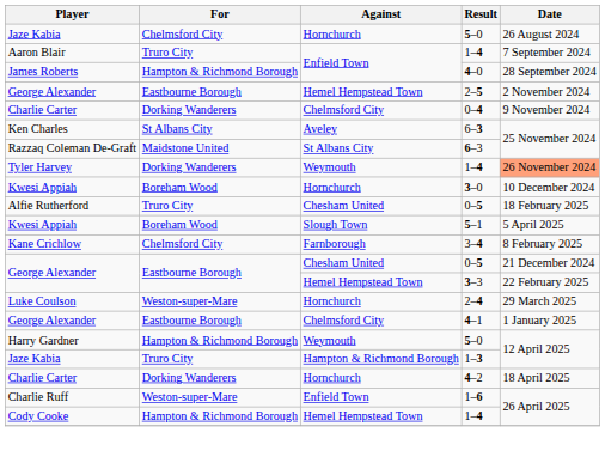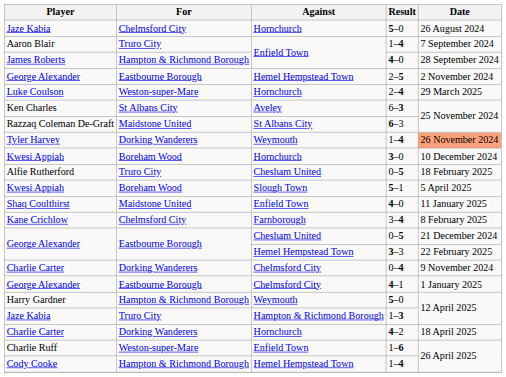rows swapped: Charlie Carter / 0–4 <-> Luke Coulson
+ row: Shaq Coulthirst | Maidstone United | Enfield Town | 4–0 | 11 January 2025
